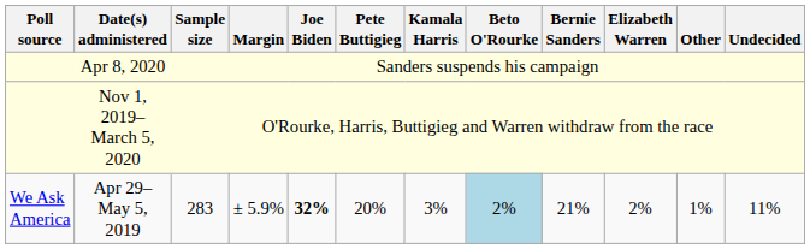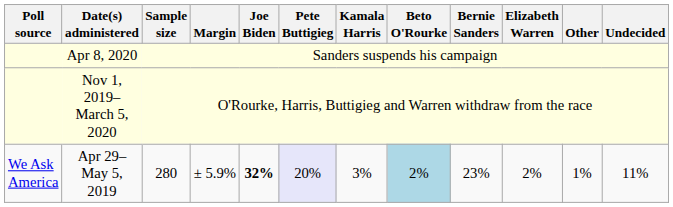Apr 29–May 5, 2019 | Sample size: 283 -> 280
Apr 29–May 5, 2019 | Pete Buttigieg: no background -> lavender background
Apr 29–May 5, 2019 | Bernie Sanders: 21% -> 23%
